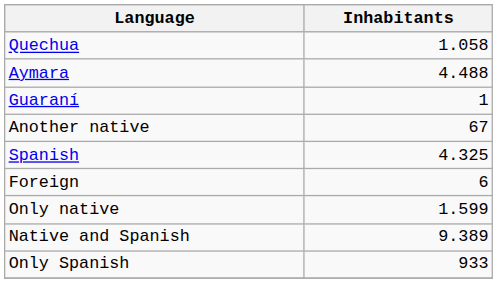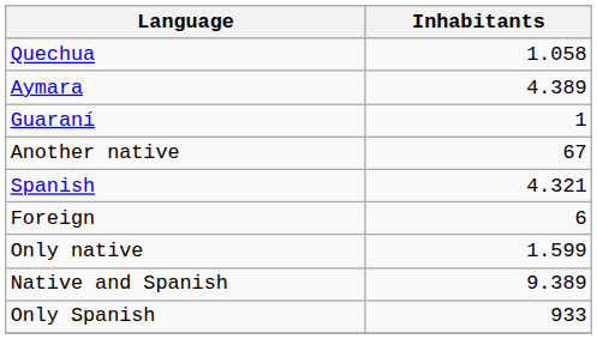Aymara | Inhabitants: 4.488 -> 4.389
Spanish | Inhabitants: 4.325 -> 4.321
